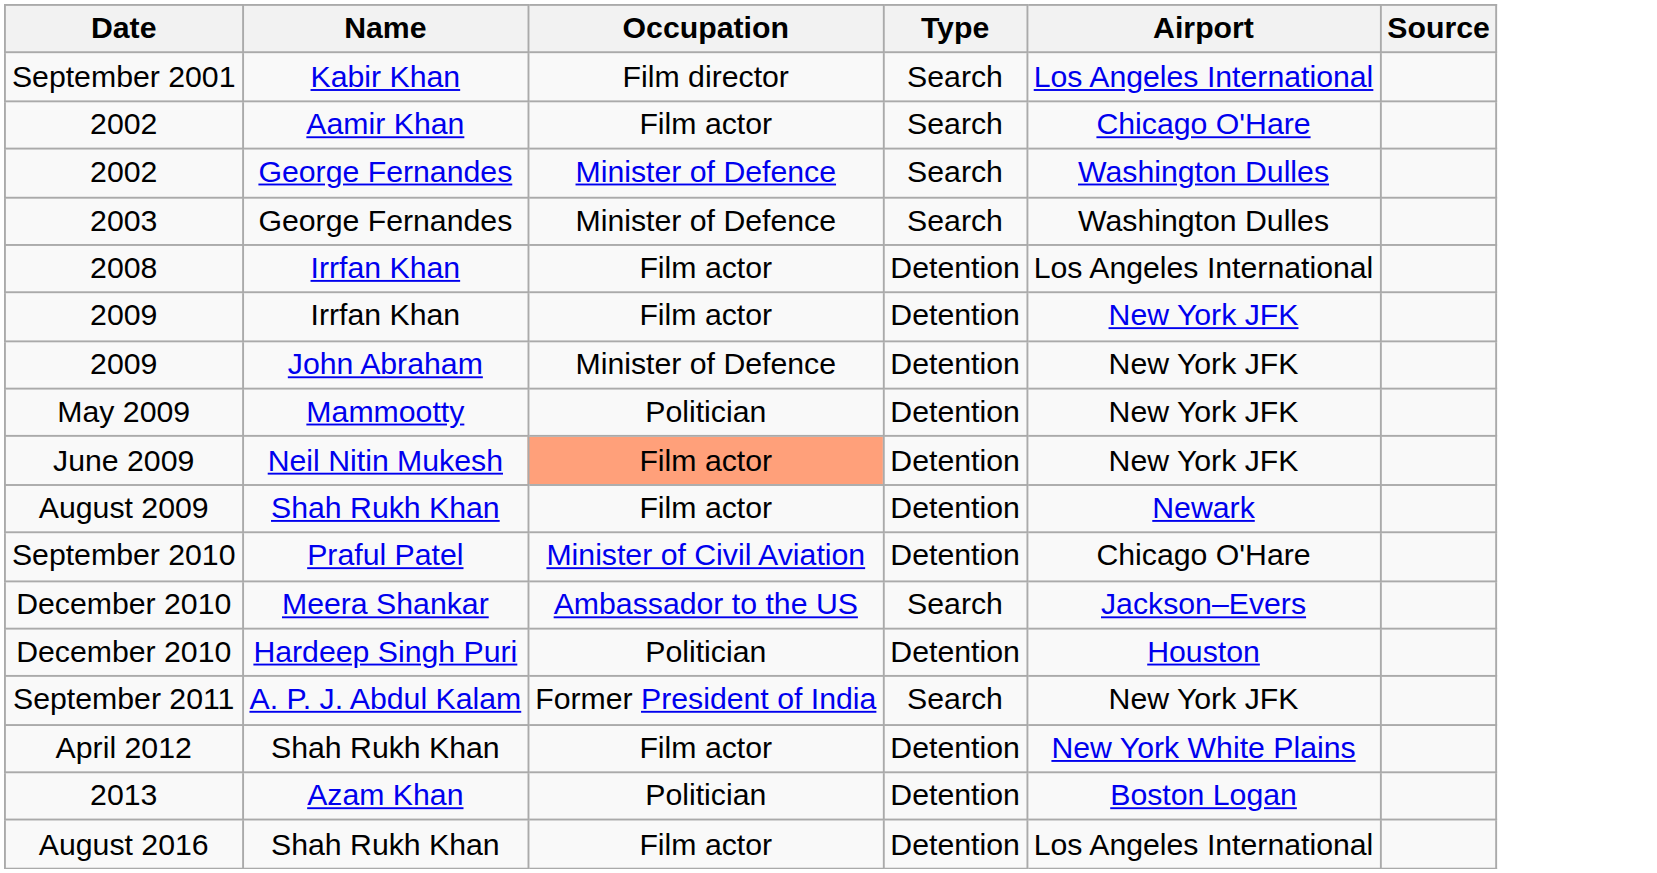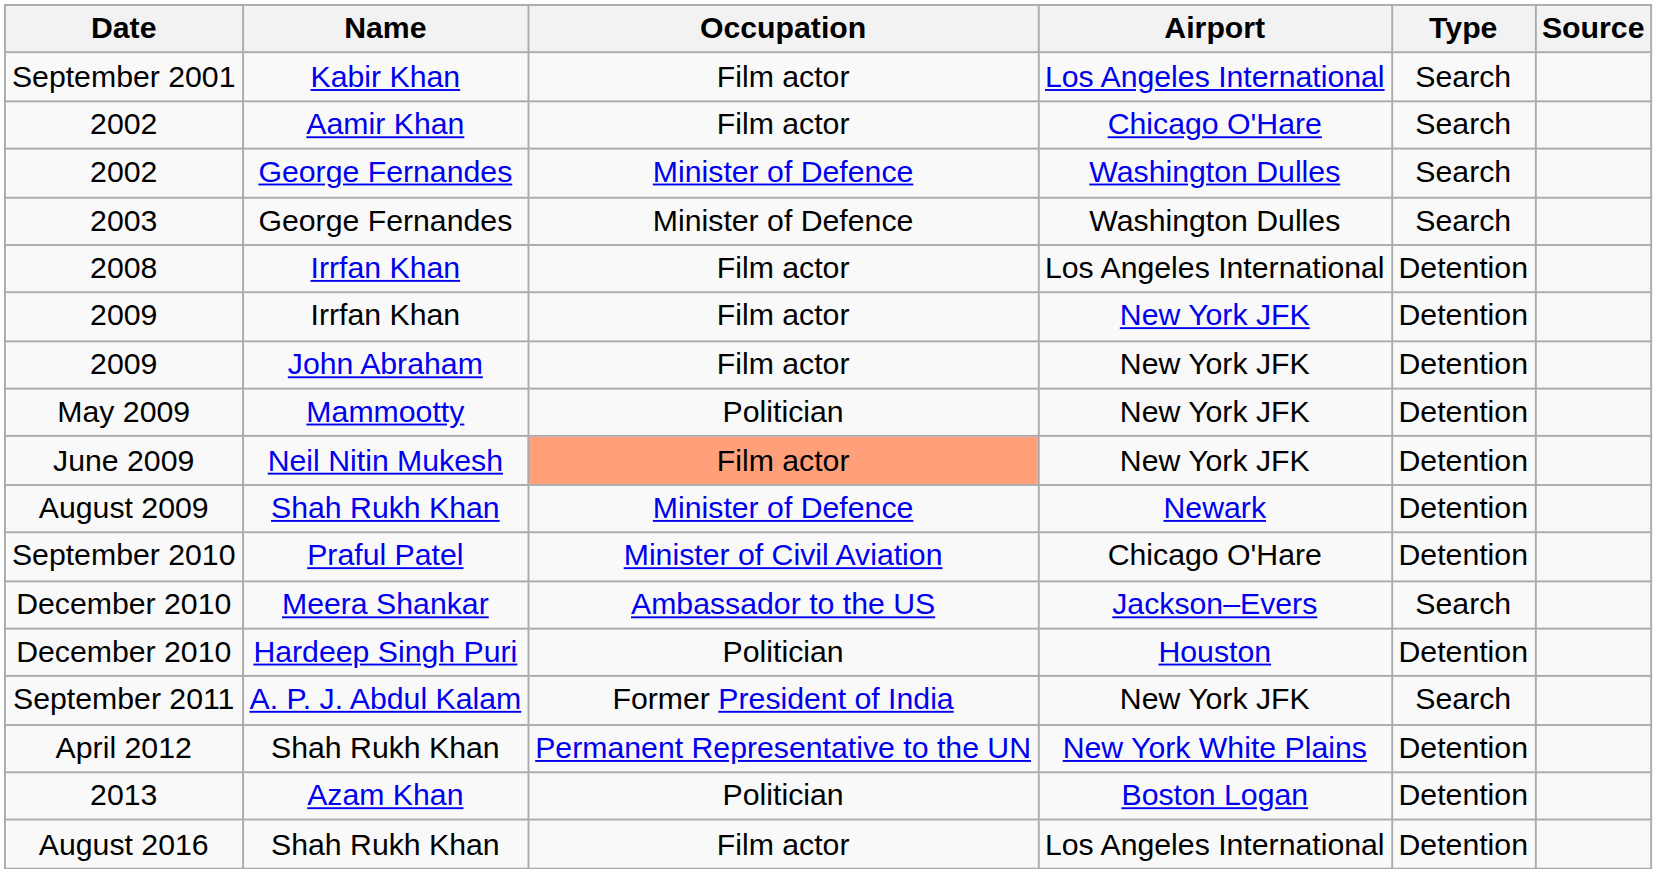columns swapped: Airport <-> Type
September 2001 | Occupation: Film director -> Film actor
2009 / John Abraham | Occupation: Minister of Defence -> Film actor
August 2009 | Occupation: Film actor -> Minister of Defence
April 2012 | Occupation: Film actor -> Permanent Representative to the UN
